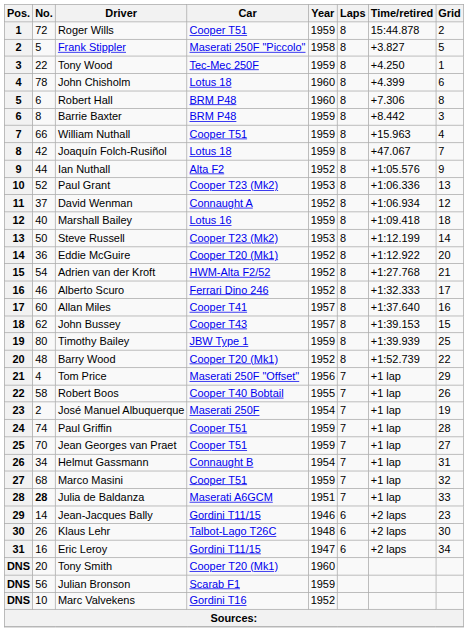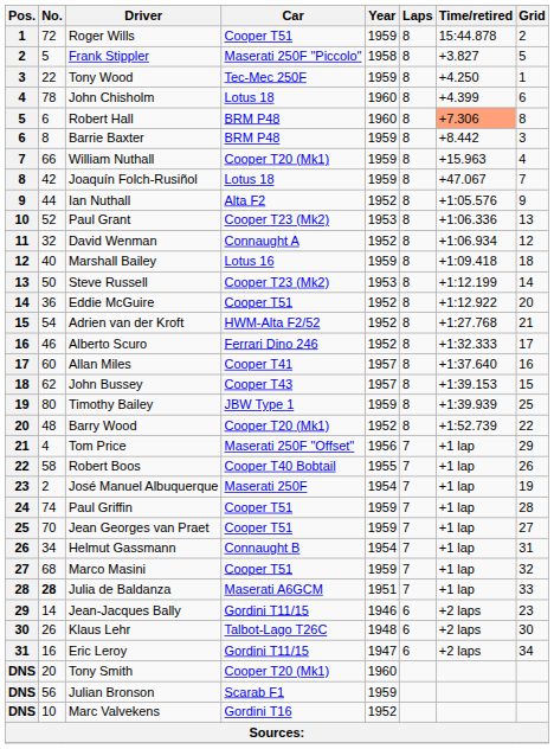Robert Hall | Time/retired: no background -> lightsalmon background
William Nuthall | Car: Cooper T51 -> Cooper T20 (Mk1)
David Wenman | No.: 37 -> 32
Eddie McGuire | Car: Cooper T20 (Mk1) -> Cooper T51
